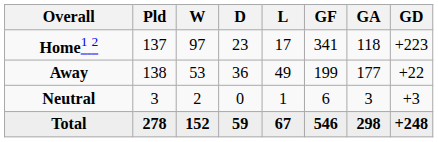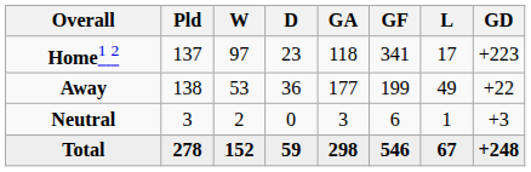columns swapped: L <-> GA
